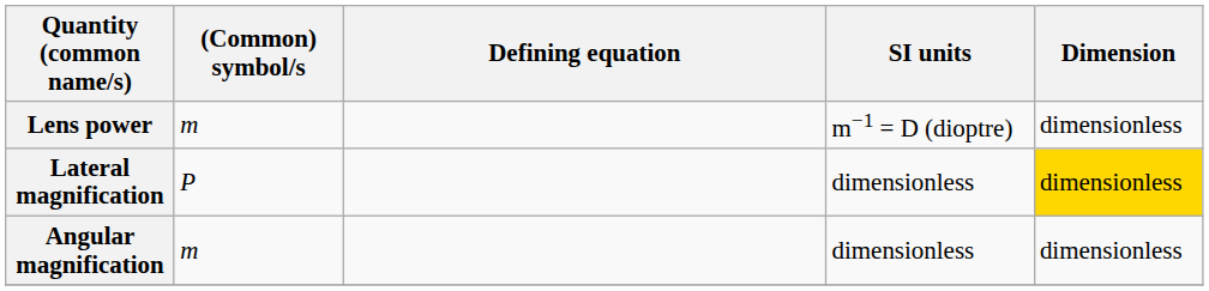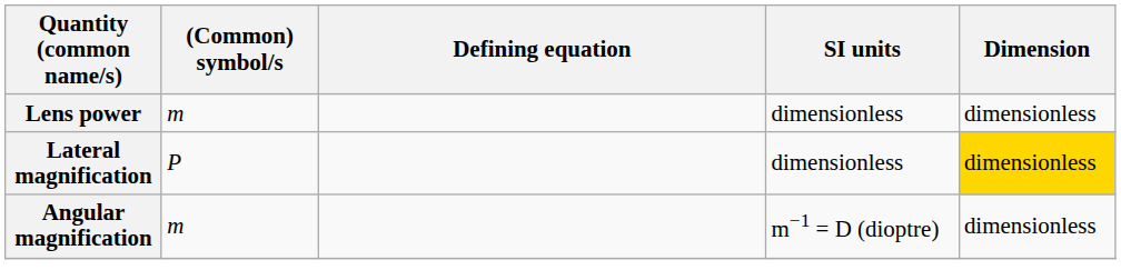Lens power | SI units: m−1 = D (dioptre) -> dimensionless
Angular magnification | SI units: dimensionless -> m−1 = D (dioptre)
